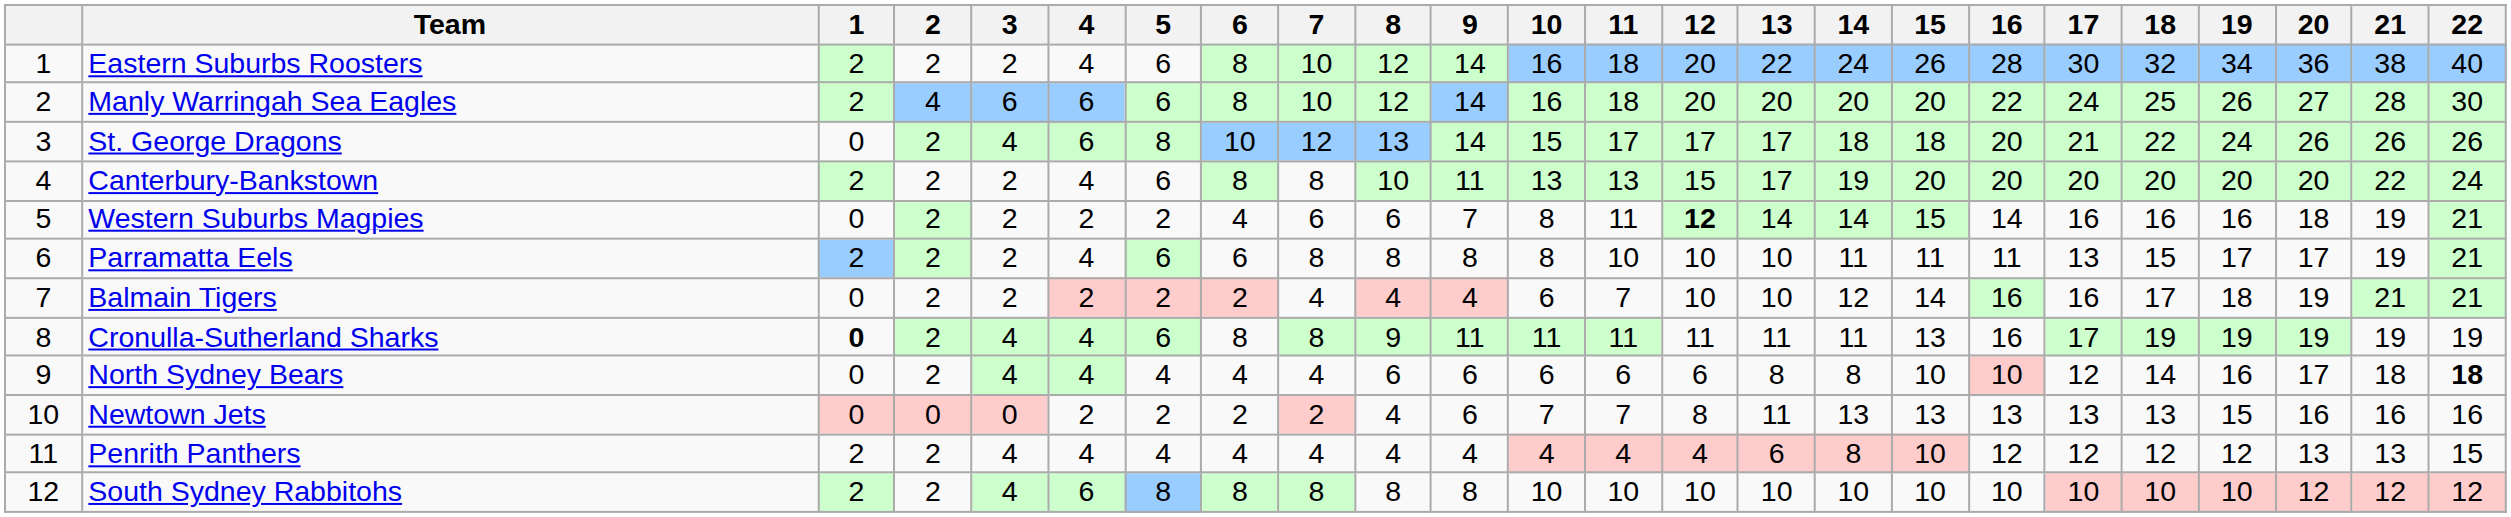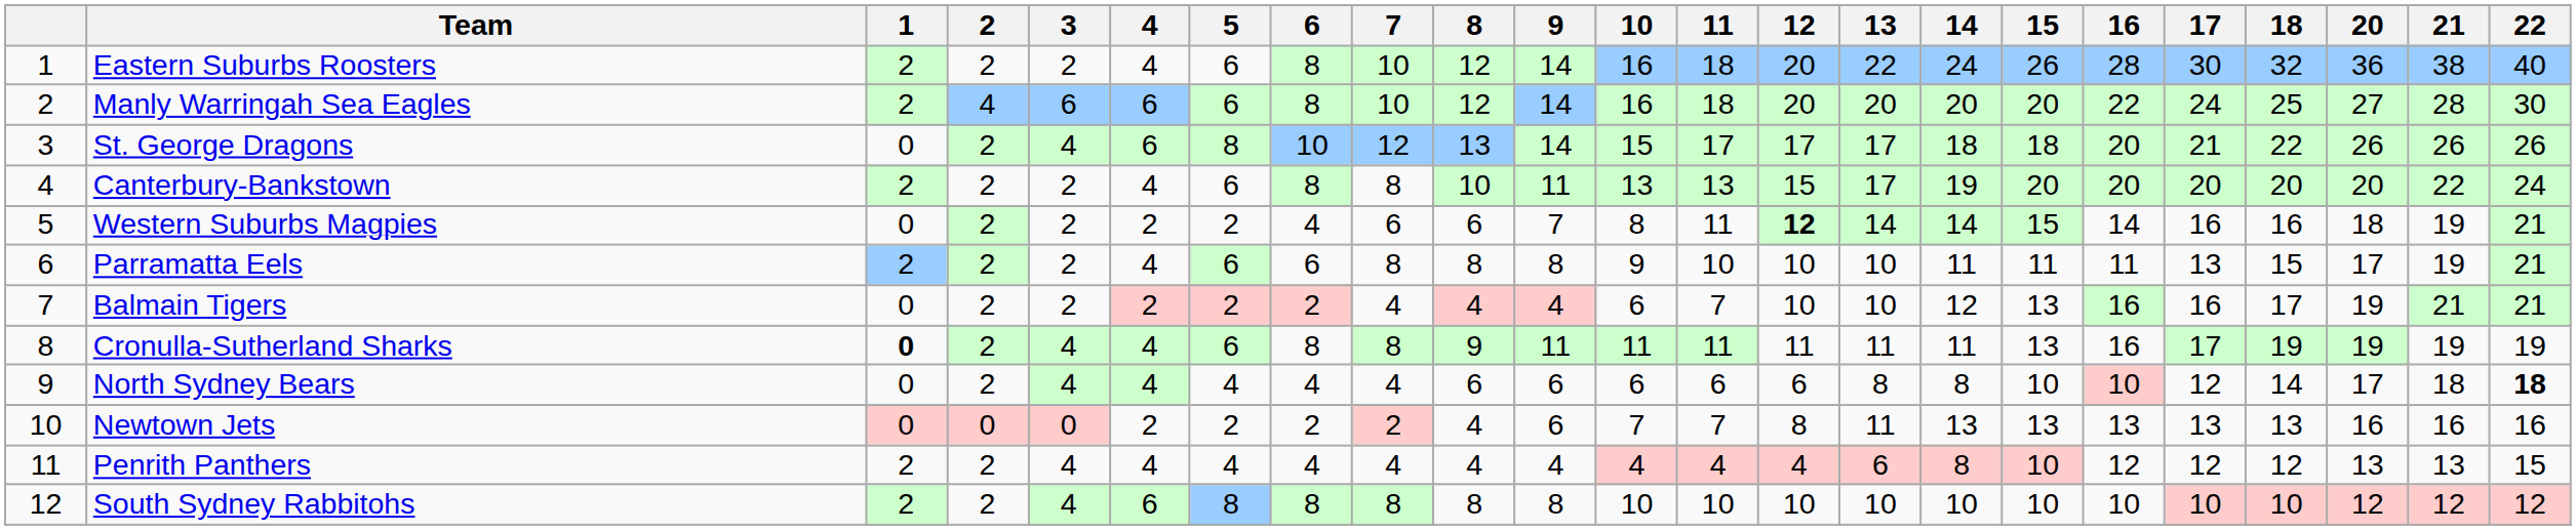- column: 19 | 34 | 26 | 24 | 20 | 16 | 17 | 18 | 19 | 16 | 15 | 12 | 10
Parramatta Eels | 10: 8 -> 9
Balmain Tigers | 15: 14 -> 13
